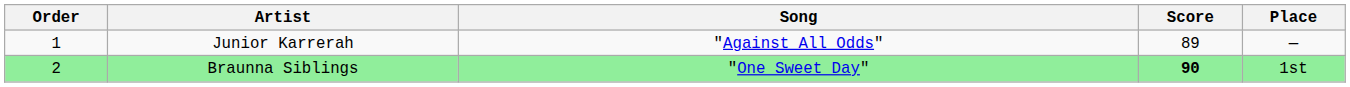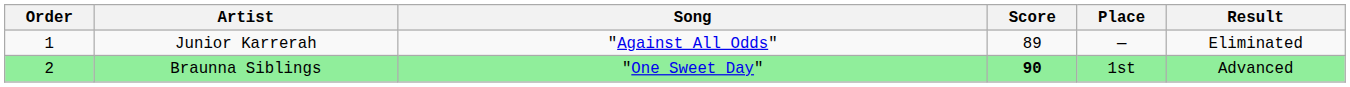+ column: Result | Eliminated | Advanced
